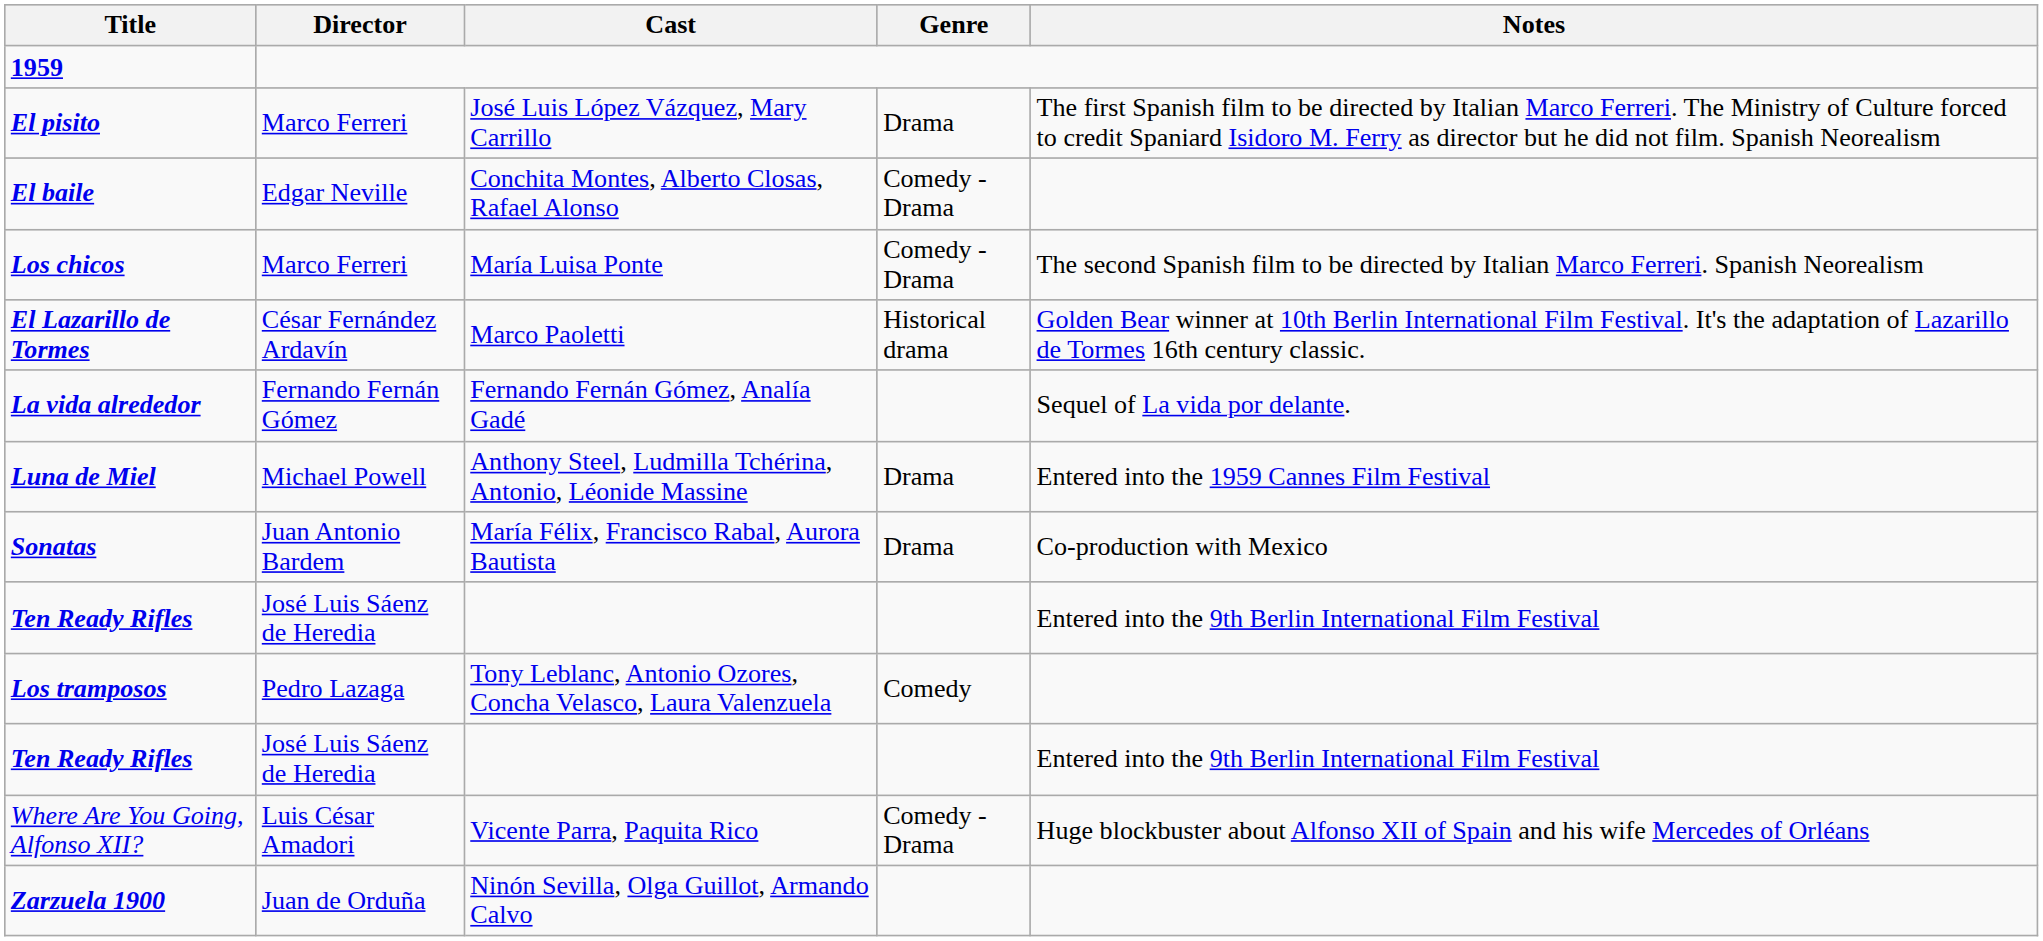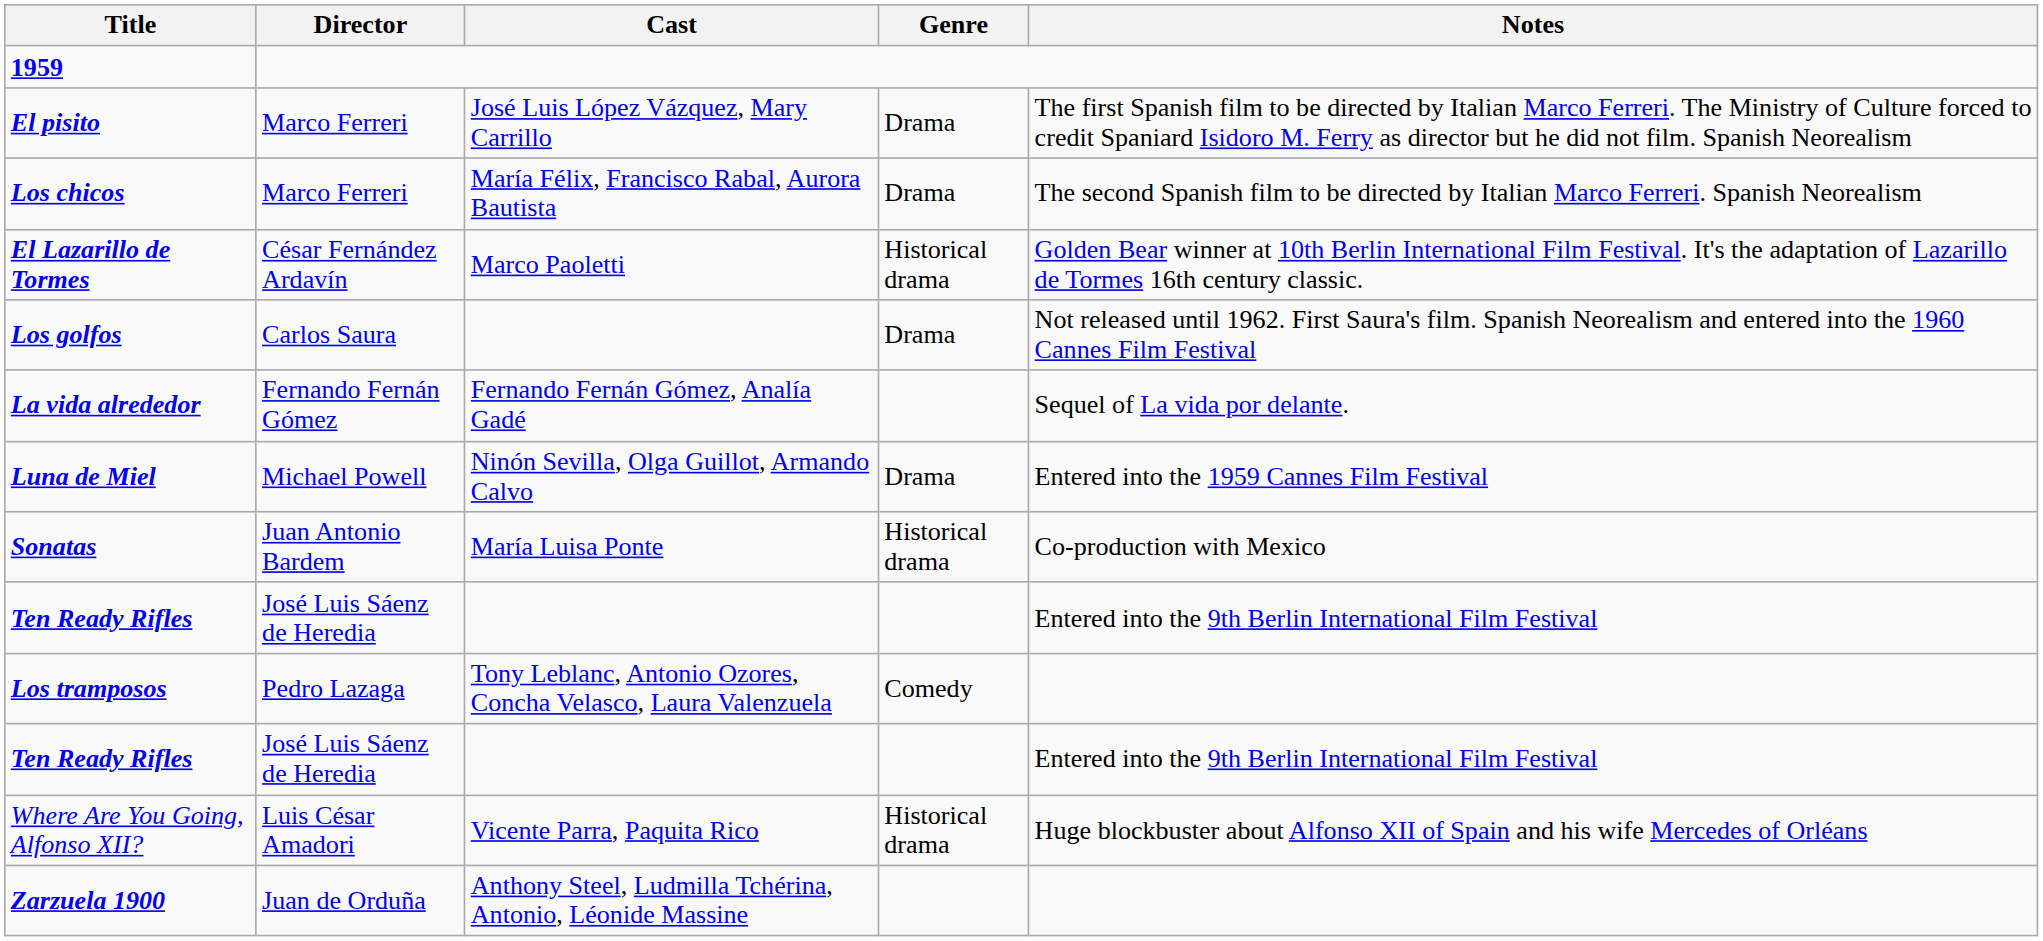- row: El baile | Edgar Neville | Conchita Montes, Alberto Closas, Rafael Alonso | Comedy - Drama
Los chicos | Cast: María Luisa Ponte -> María Félix, Francisco Rabal, Aurora Bautista
Los chicos | Genre: Comedy - Drama -> Drama
+ row: Los golfos | Carlos Saura | Drama | Not released until 1962. First Saura's film. Spanish Neorealism and entered into the 1960 Cannes Film Festival
Luna de Miel | Cast: Anthony Steel, Ludmilla Tchérina, Antonio, Léonide Massine -> Ninón Sevilla, Olga Guillot, Armando Calvo
Sonatas | Cast: María Félix, Francisco Rabal, Aurora Bautista -> María Luisa Ponte
Sonatas | Genre: Drama -> Historical drama
Where Are You Going, Alfonso XII? | Genre: Comedy - Drama -> Historical drama
Zarzuela 1900 | Cast: Ninón Sevilla, Olga Guillot, Armando Calvo -> Anthony Steel, Ludmilla Tchérina, Antonio, Léonide Massine
